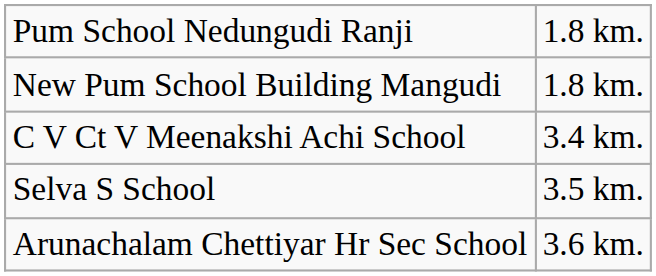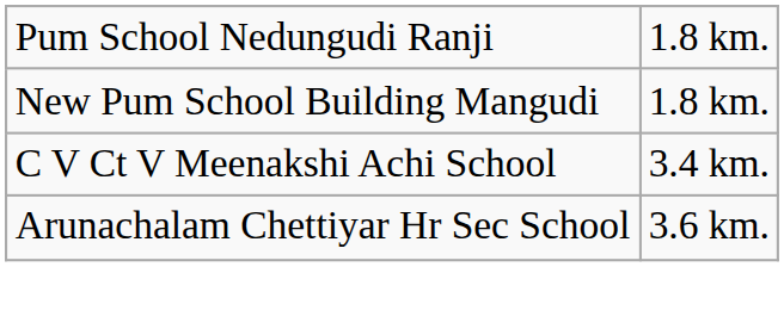- row: Selva S School | 3.5 km.
